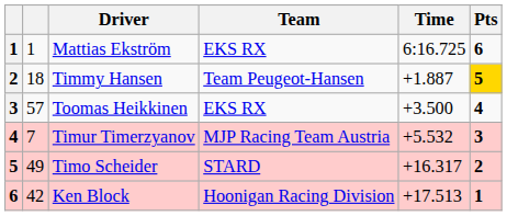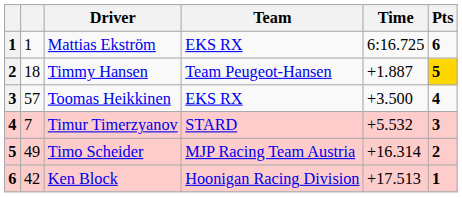Timur Timerzyanov | Team: MJP Racing Team Austria -> STARD
Timo Scheider | Team: STARD -> MJP Racing Team Austria
Timo Scheider | Time: +16.317 -> +16.314
